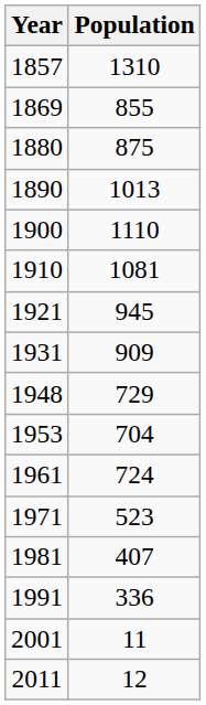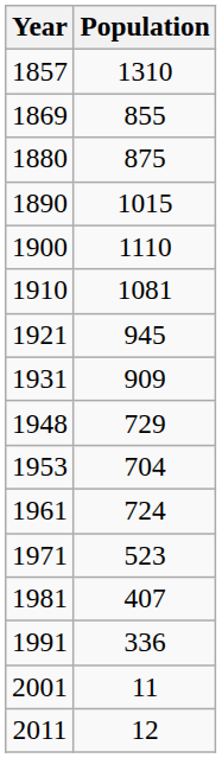1890 | Population: 1013 -> 1015
